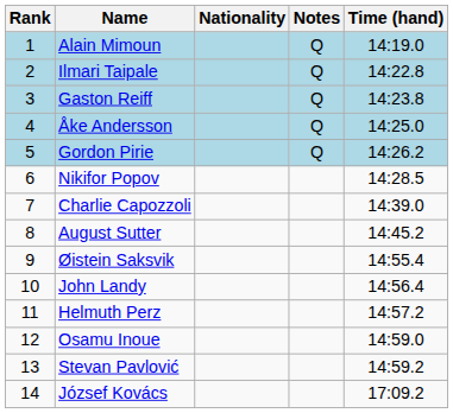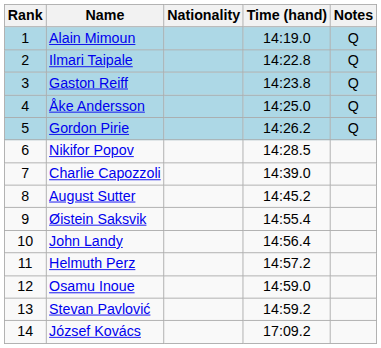columns swapped: Time (hand) <-> Notes
